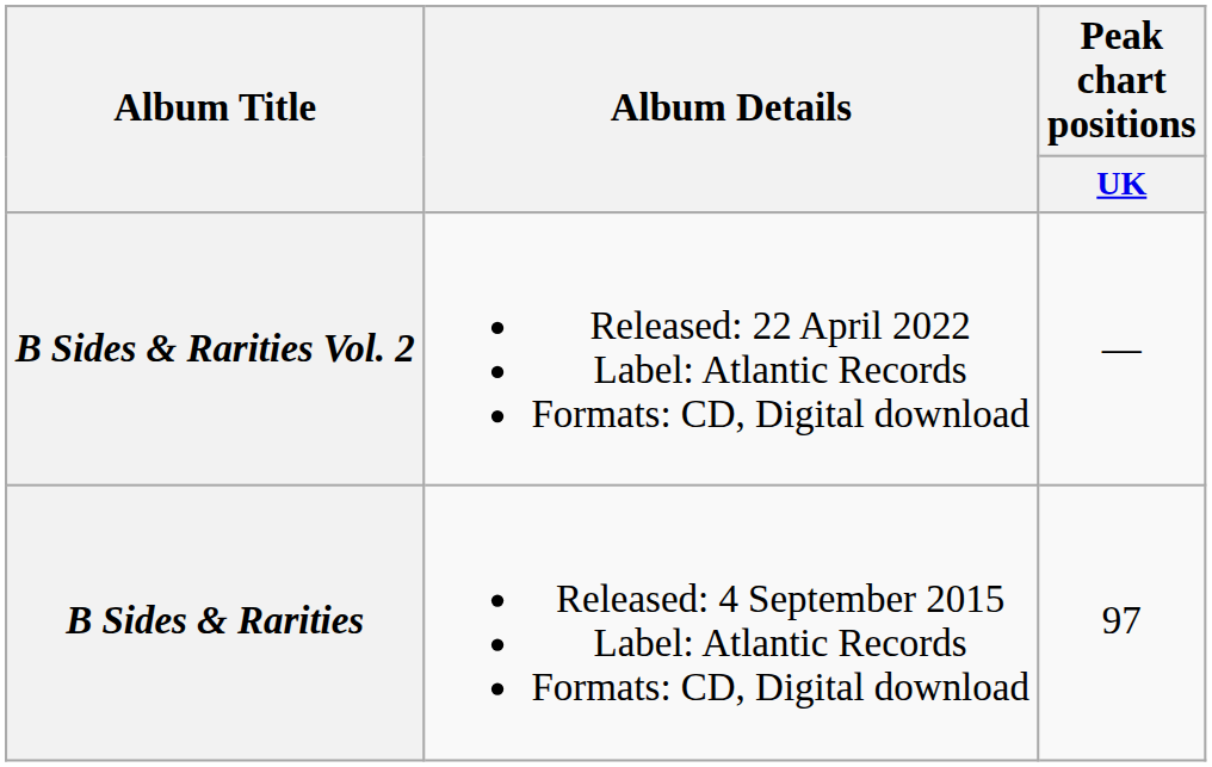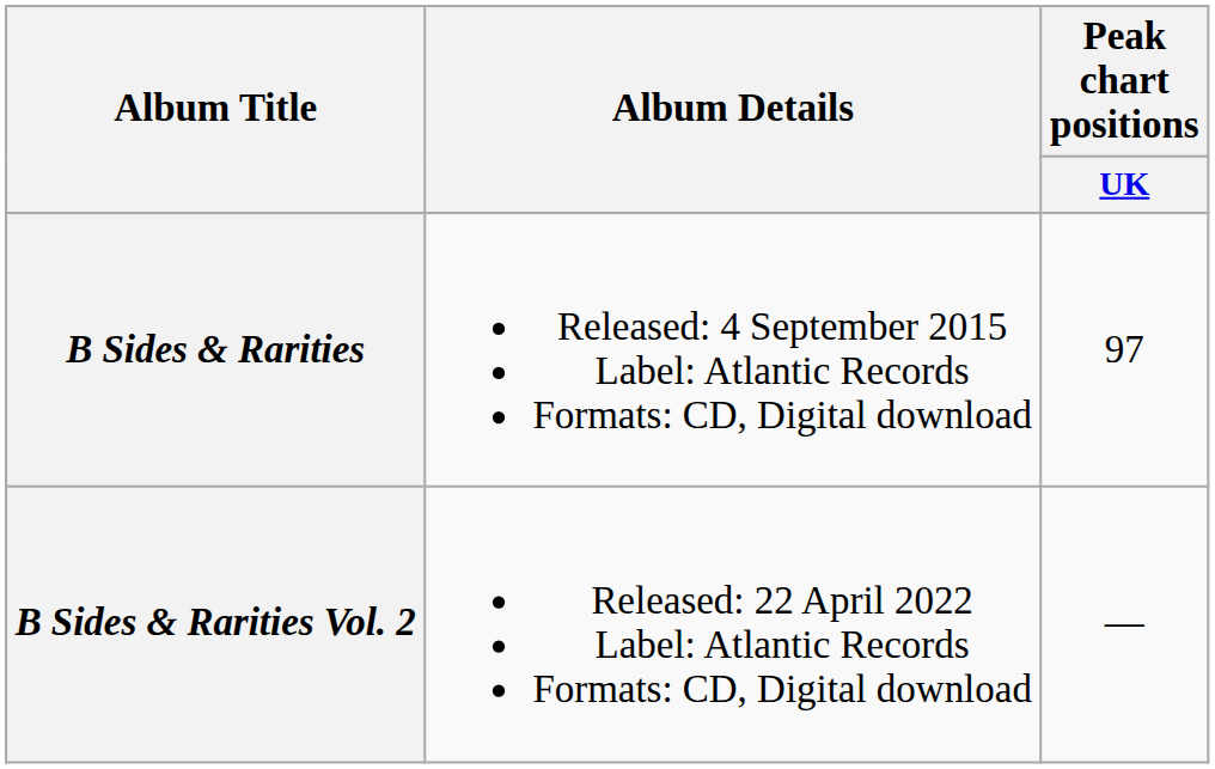rows swapped: B Sides & Rarities <-> B Sides & Rarities Vol. 2
